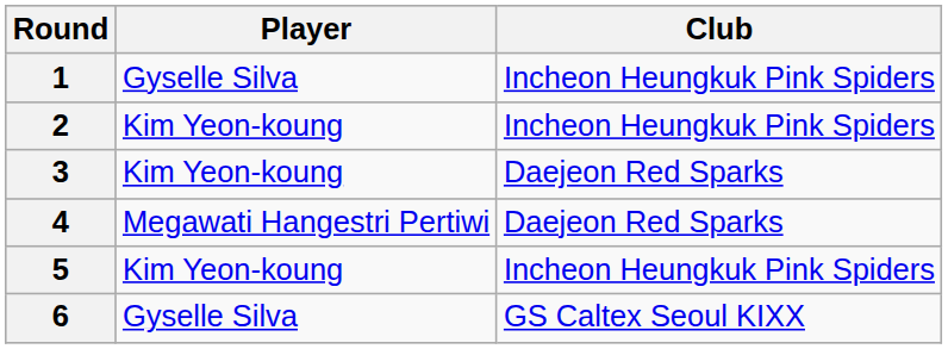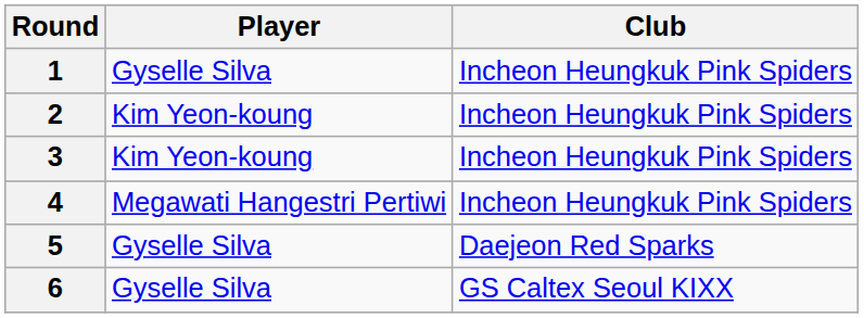3 | Club: Daejeon Red Sparks -> Incheon Heungkuk Pink Spiders
4 | Club: Daejeon Red Sparks -> Incheon Heungkuk Pink Spiders
5 | Player: Kim Yeon-koung -> Gyselle Silva
5 | Club: Incheon Heungkuk Pink Spiders -> Daejeon Red Sparks
